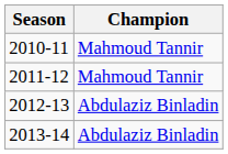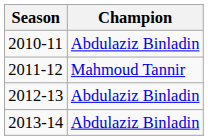2010-11 | Champion: Mahmoud Tannir -> Abdulaziz Binladin
